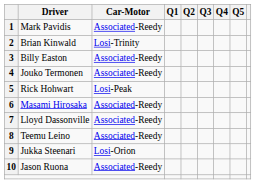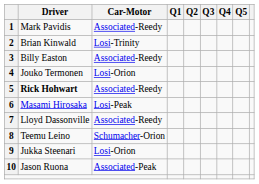4 | Car-Motor: Associated-Reedy -> Losi-Orion
5 | Driver: normal -> bold
5 | Car-Motor: Losi-Peak -> Associated-Reedy
6 | Car-Motor: Associated-Reedy -> Losi-Peak
8 | Car-Motor: Associated-Reedy -> Schumacher-Orion
10 | Car-Motor: Associated-Reedy -> Associated-Peak
